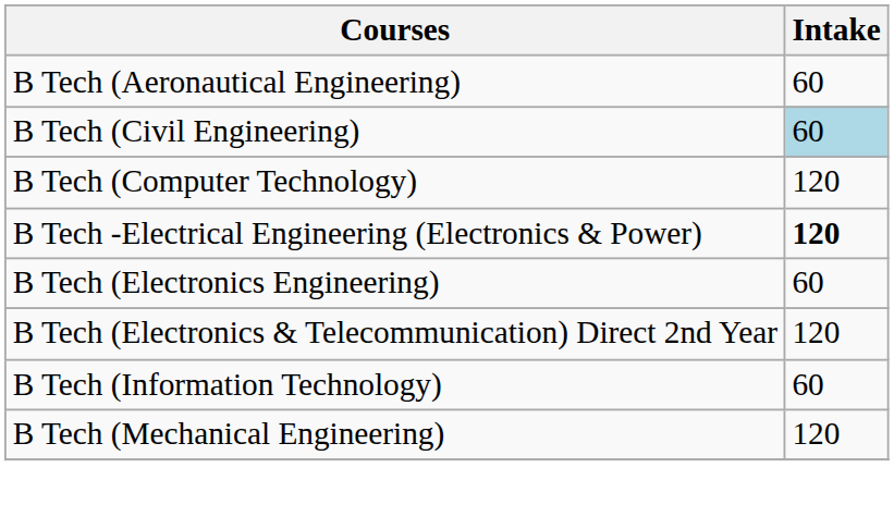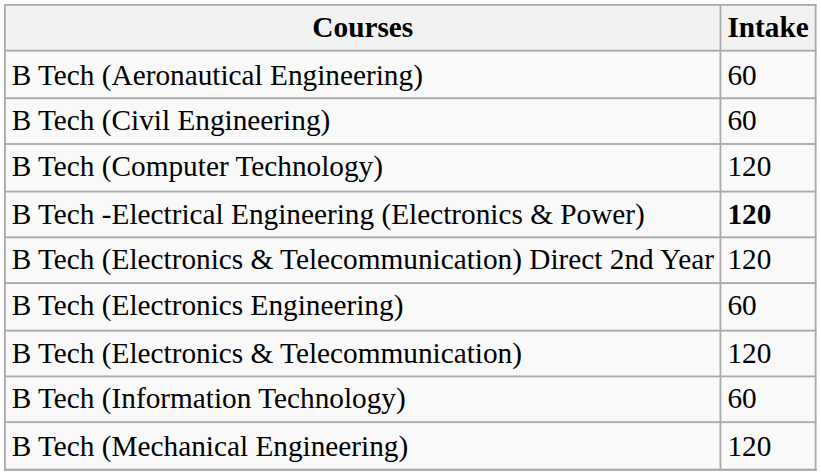B Tech (Civil Engineering) | Intake: lightblue background -> no background
rows swapped: B Tech (Electronics & Telecommunication) Direct 2nd Year <-> B Tech (Electronics Engineering)
+ row: B Tech (Electronics & Telecommunication) | 120
